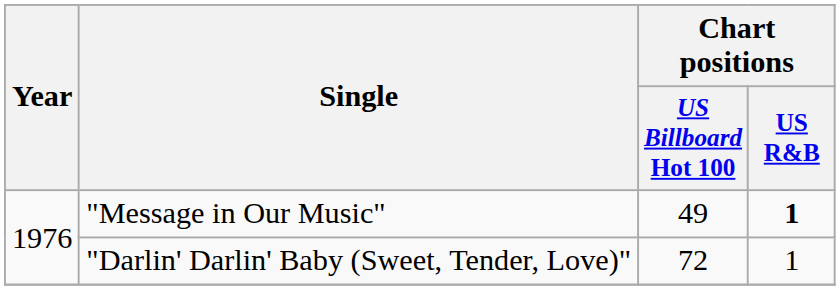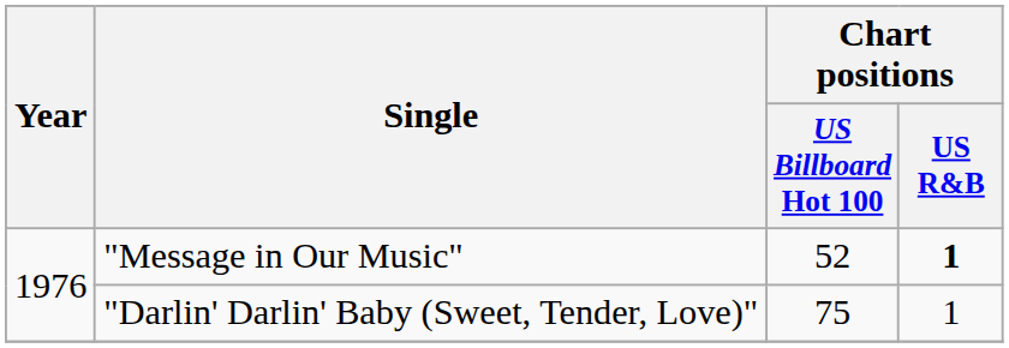"Message in Our Music" | Chart positions / US Billboard Hot 100: 49 -> 52
"Darlin' Darlin' Baby (Sweet, Tender, Love)" | Chart positions / US Billboard Hot 100: 72 -> 75
